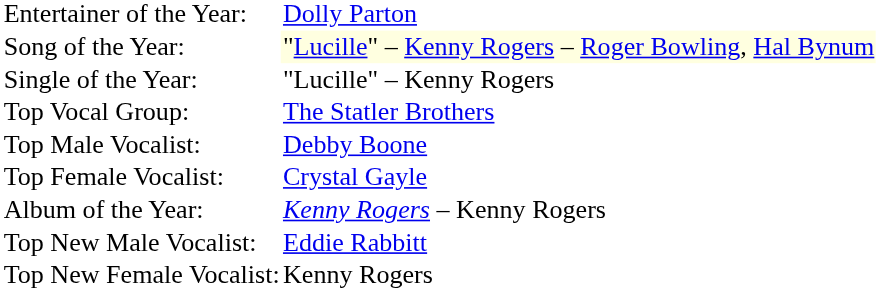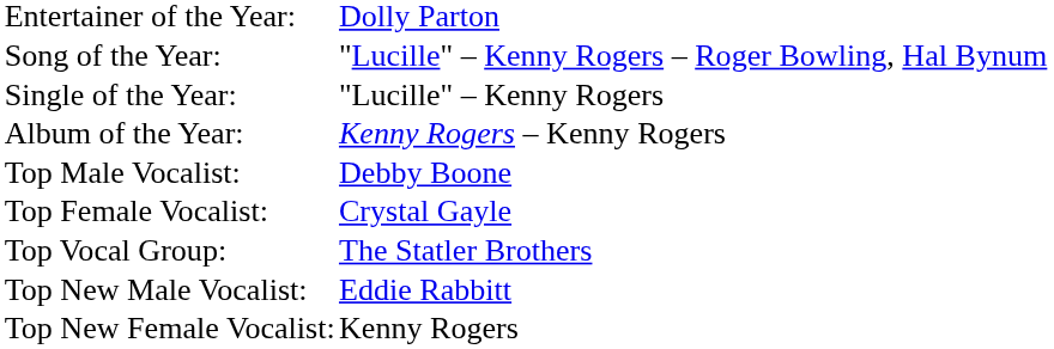Song of the Year: | column 2: lightyellow background -> no background
rows swapped: Album of the Year: <-> Top Vocal Group:
